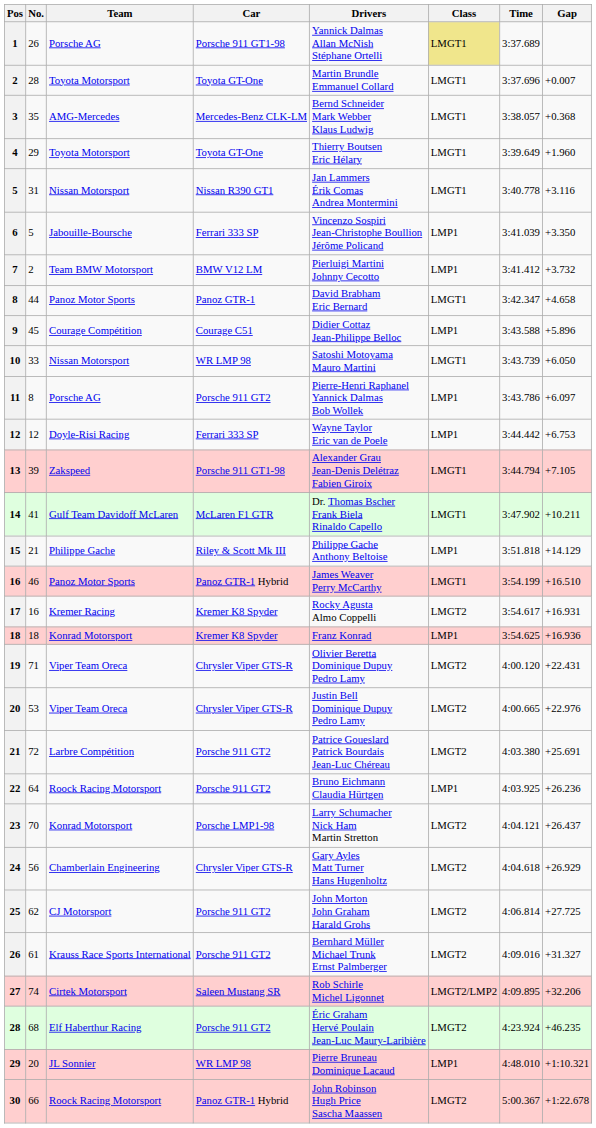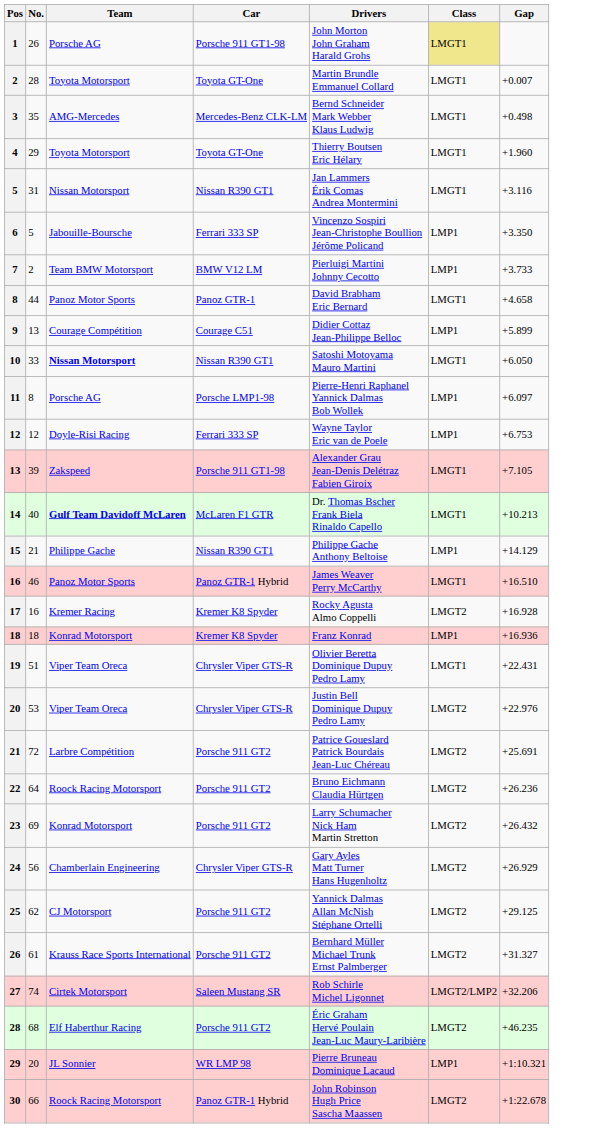- column: Time | 3:37.689 | 3:37.696 | 3:38.057 | 3:39.649 | 3:40.778 | 3:41.039 | 3:41.412 | 3:42.347 | 3:43.588 | 3:43.739 | 3:43.786 | 3:44.442 | 3:44.794 | 3:47.902 | 3:51.818 | 3:54.199 | 3:54.617 | 3:54.625 | 4:00.120 | 4:00.665 | 4:03.380 | 4:03.925 | 4:04.121 | 4:04.618 | 4:06.814 | 4:09.016 | 4:09.895 | 4:23.924 | 4:48.010 | 5:00.367
1 | Drivers: Yannick Dalmas Allan McNish Stéphane Ortelli -> John Morton John Graham Harald Grohs
3 | Gap: +0.368 -> +0.498
7 | Gap: +3.732 -> +3.733
9 | No.: 45 -> 13
9 | Gap: +5.896 -> +5.899
10 | Team: normal -> bold
10 | Car: WR LMP 98 -> Nissan R390 GT1
11 | Car: Porsche 911 GT2 -> Porsche LMP1-98
14 | No.: 41 -> 40
14 | Team: normal -> bold
14 | Gap: +10.211 -> +10.213
15 | Car: Riley & Scott Mk III -> Nissan R390 GT1
17 | Gap: +16.931 -> +16.928
19 | No.: 71 -> 51
19 | Class: LMGT2 -> LMGT1
22 | Class: LMP1 -> LMGT2
23 | No.: 70 -> 69
23 | Car: Porsche LMP1-98 -> Porsche 911 GT2
23 | Gap: +26.437 -> +26.432
25 | Drivers: John Morton John Graham Harald Grohs -> Yannick Dalmas Allan McNish Stéphane Ortelli
25 | Gap: +27.725 -> +29.125
